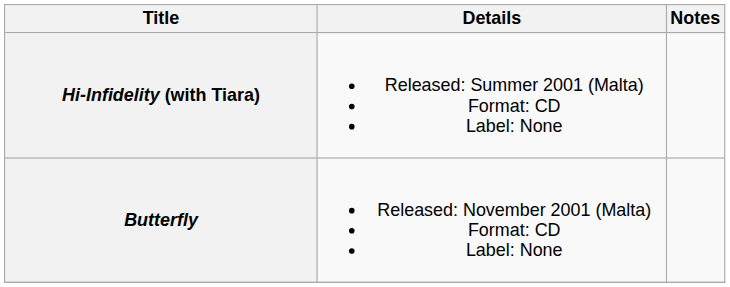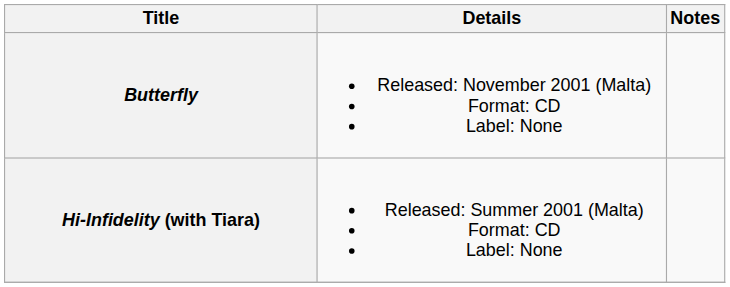rows swapped: Hi-Infidelity (with Tiara) <-> Butterfly
